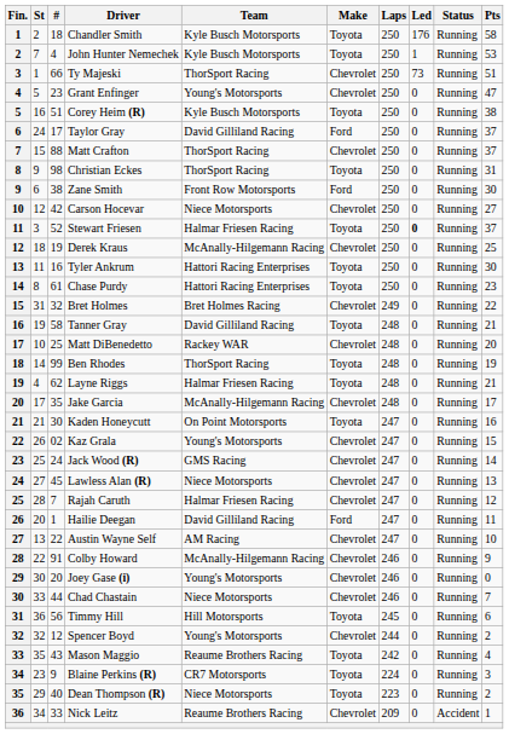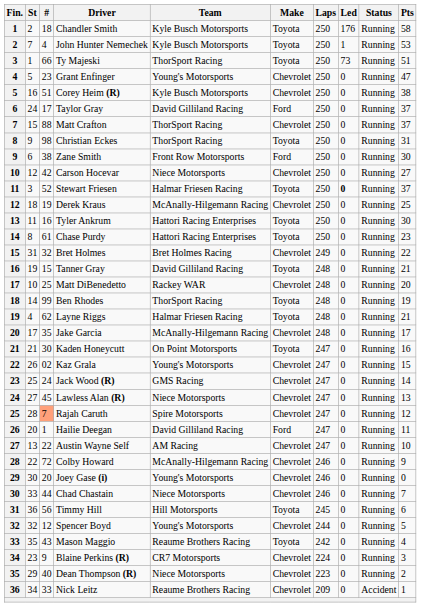Ty Majeski | Make: Chevrolet -> Toyota
Corey Heim (R) | Make: Toyota -> Chevrolet
Tanner Gray | #: 58 -> 15
Rajah Caruth | #: no background -> lightsalmon background
Rajah Caruth | Team: Halmar Friesen Racing -> Spire Motorsports
Colby Howard | #: 91 -> 72
Spencer Boyd | Pts: 2 -> 5
Blaine Perkins (R) | Make: Toyota -> Chevrolet
Dean Thompson (R) | Make: Toyota -> Chevrolet
